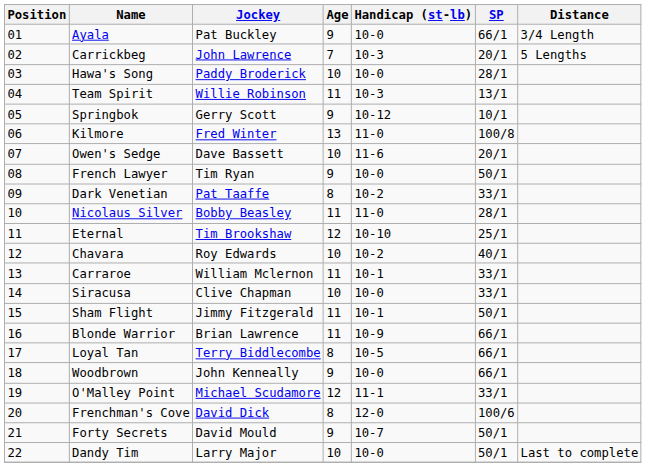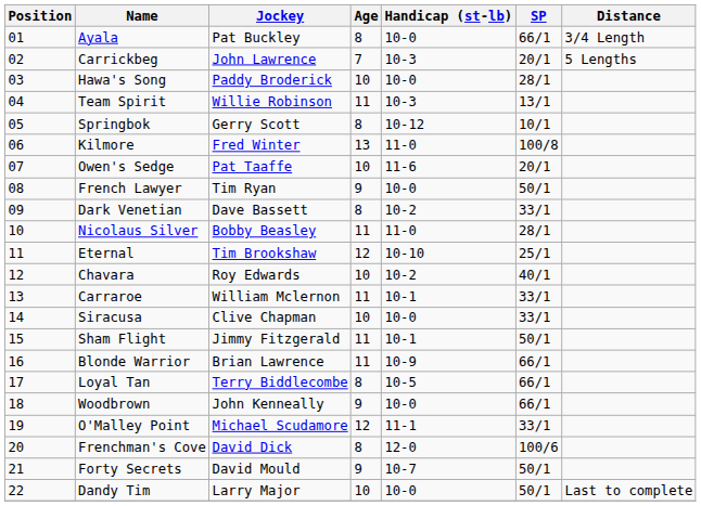Ayala | Age: 9 -> 8
Springbok | Age: 9 -> 8
Owen's Sedge | Jockey: Dave Bassett -> Pat Taaffe
Dark Venetian | Jockey: Pat Taaffe -> Dave Bassett
